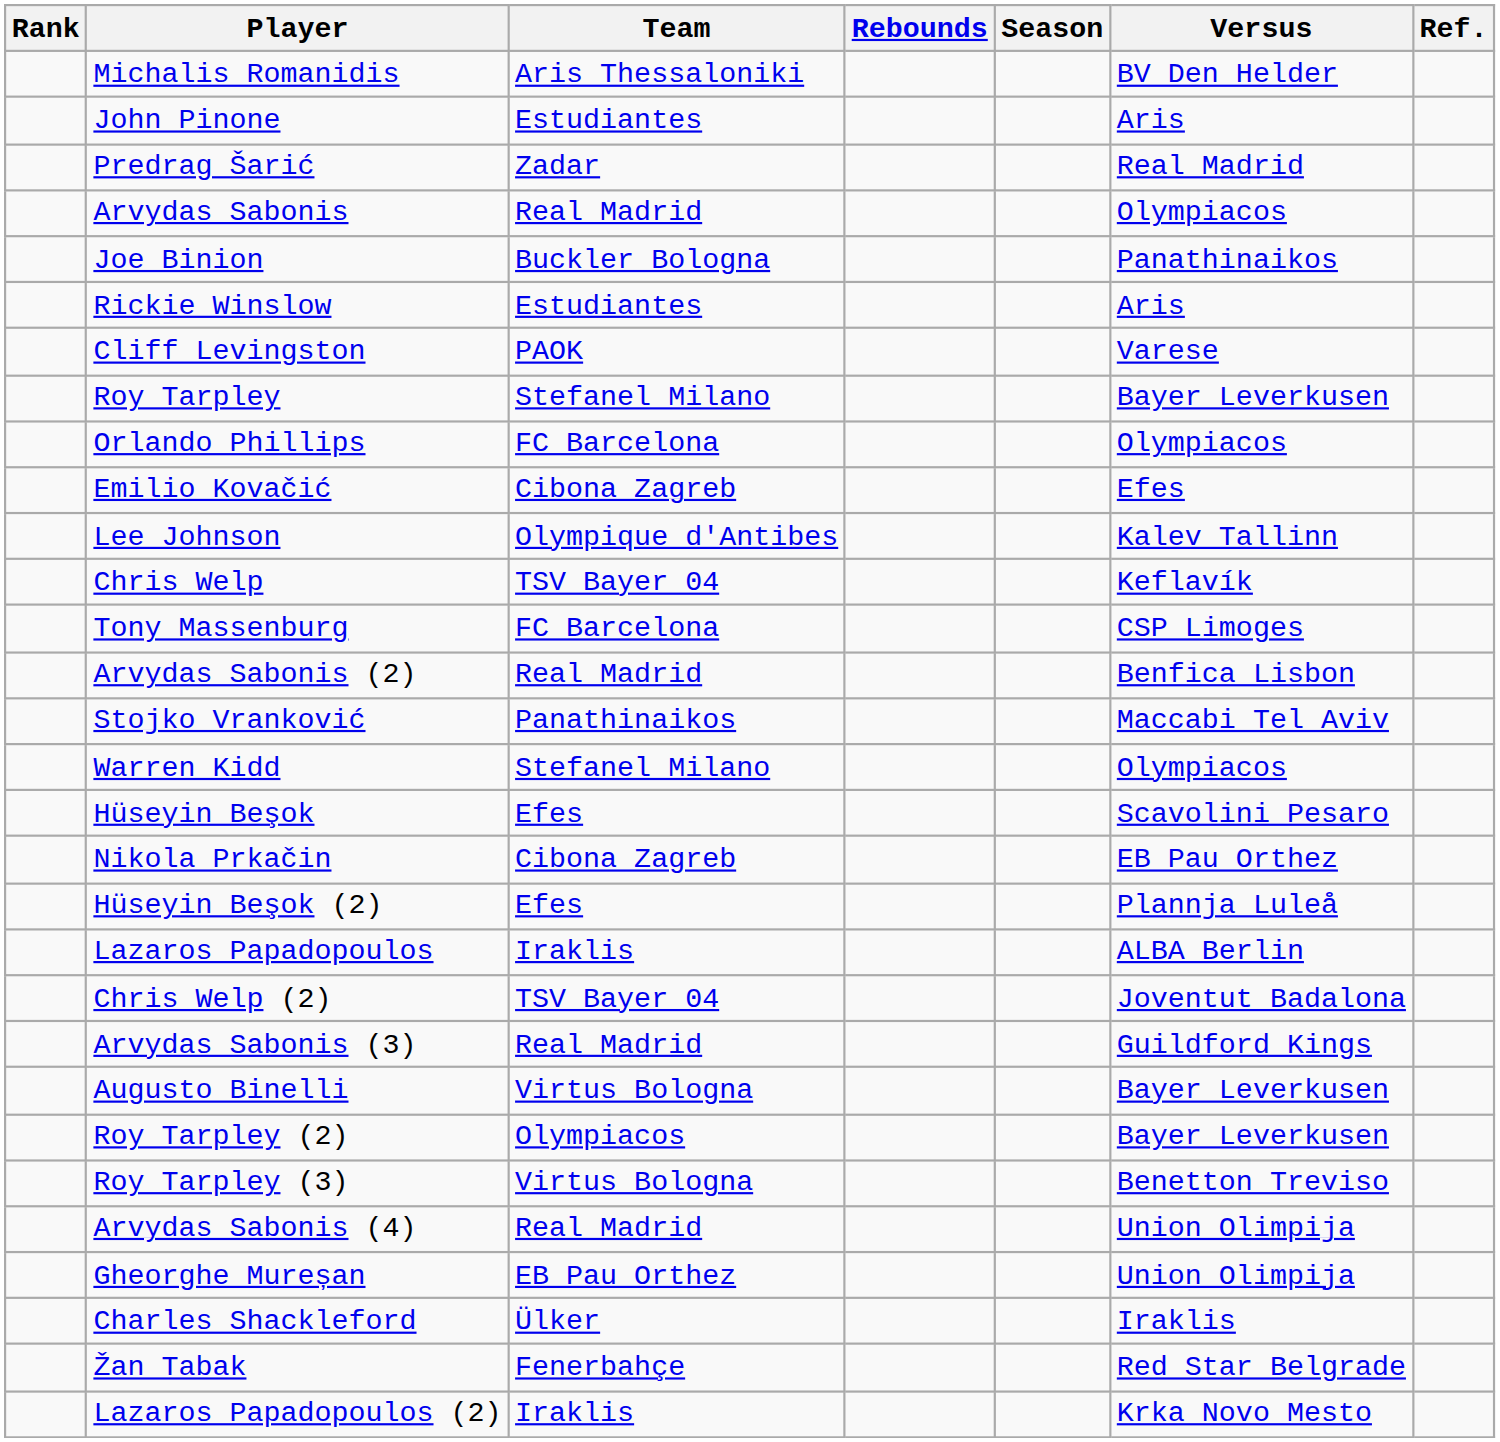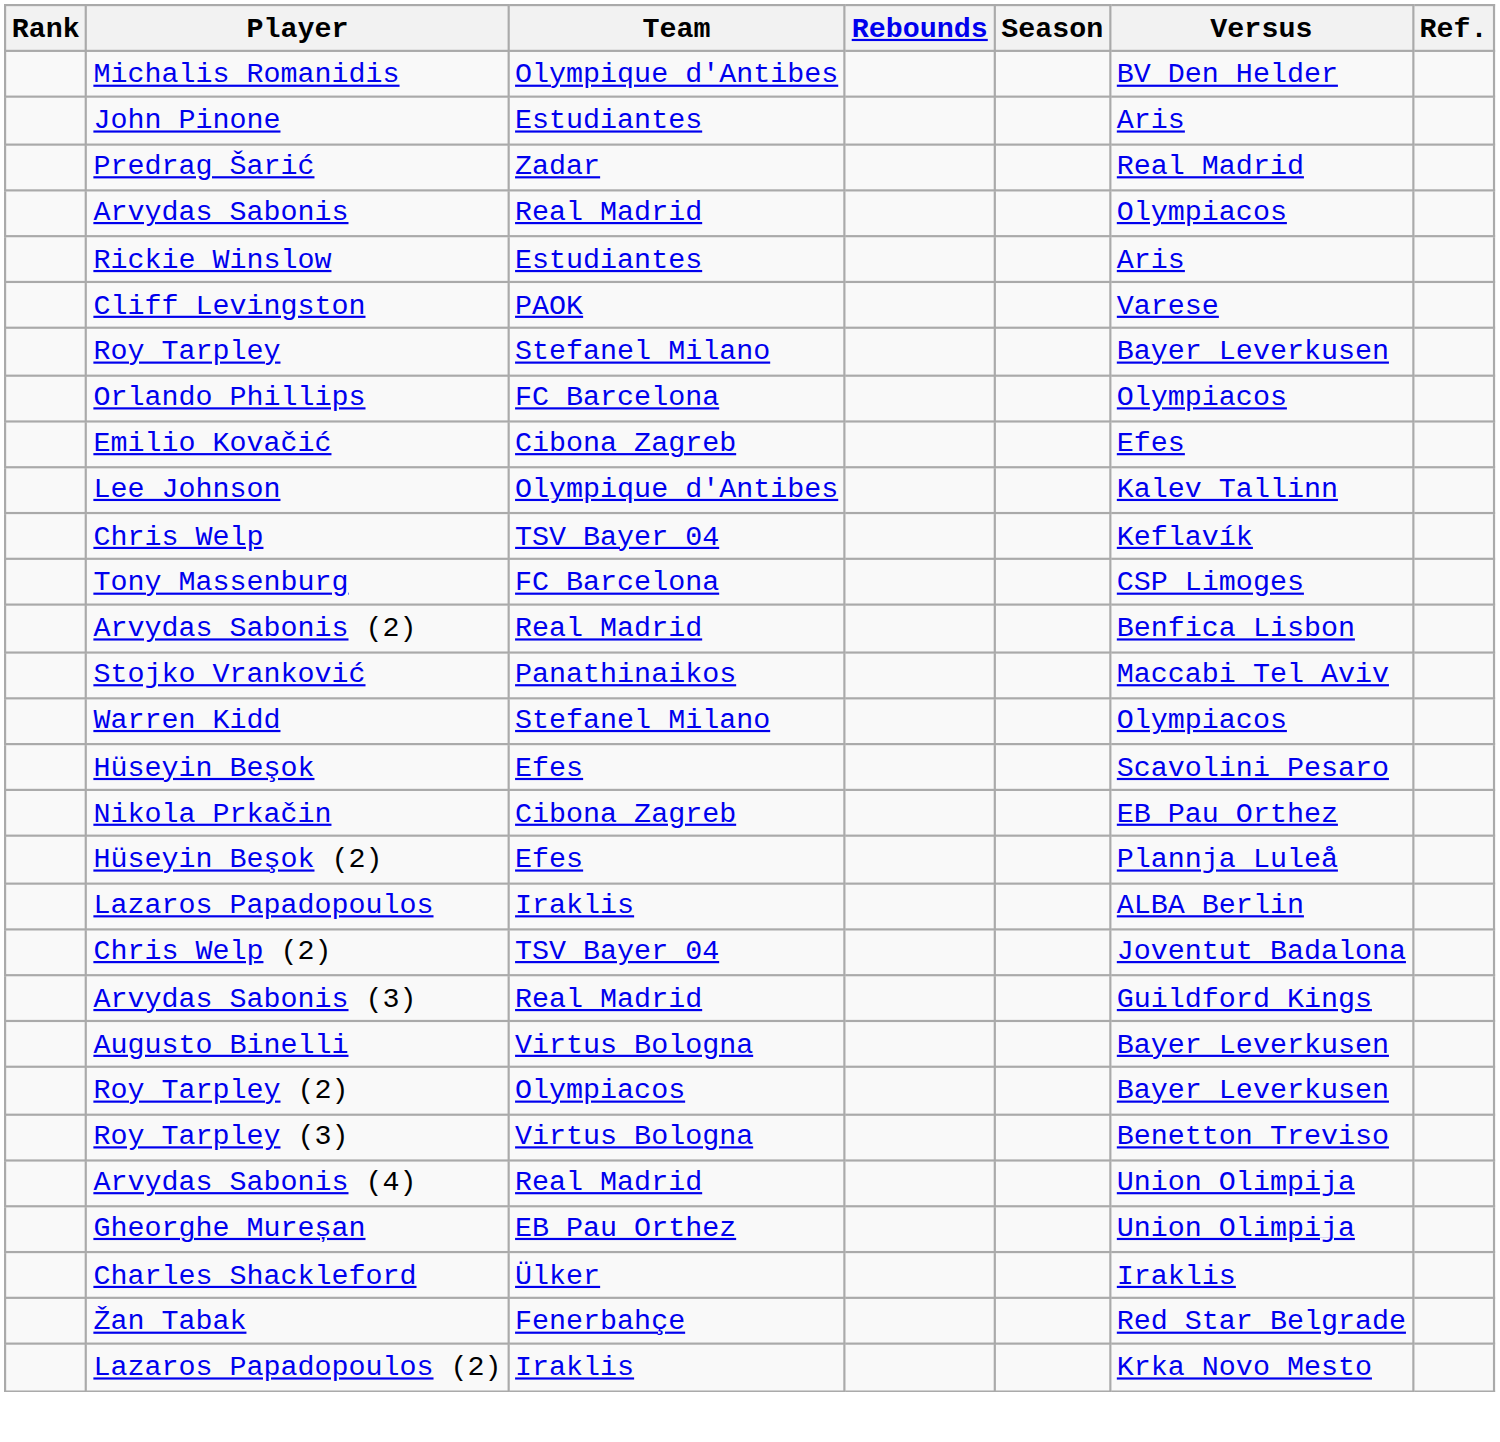Michalis Romanidis | Team: Aris Thessaloniki -> Olympique d'Antibes
- row: Joe Binion | Buckler Bologna | Panathinaikos
